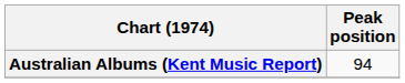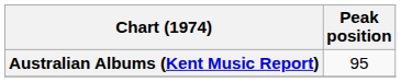Australian Albums (Kent Music Report) | Peak position: 94 -> 95
